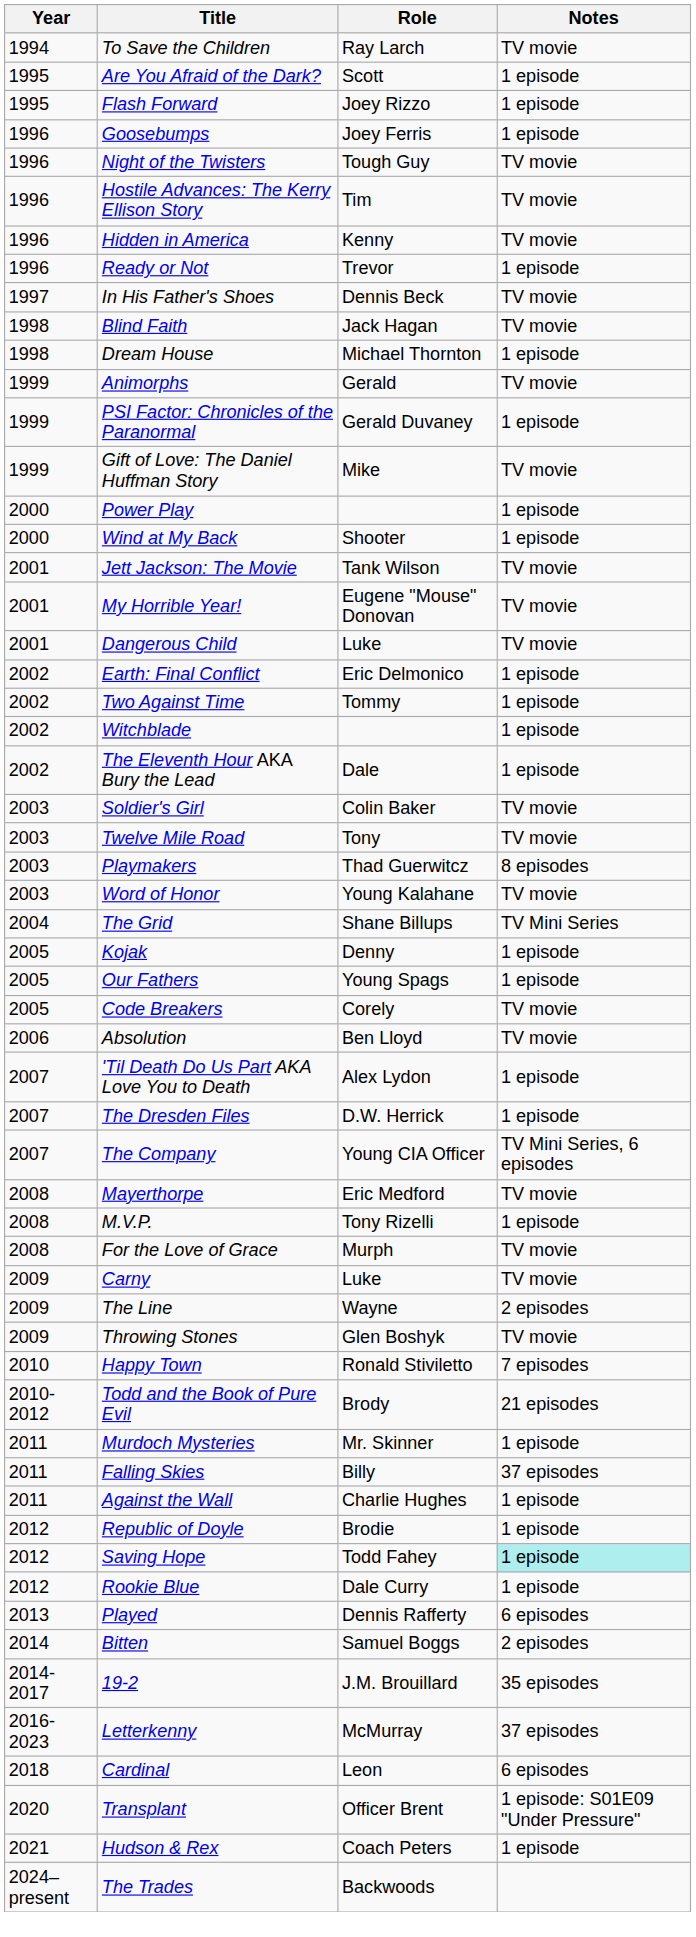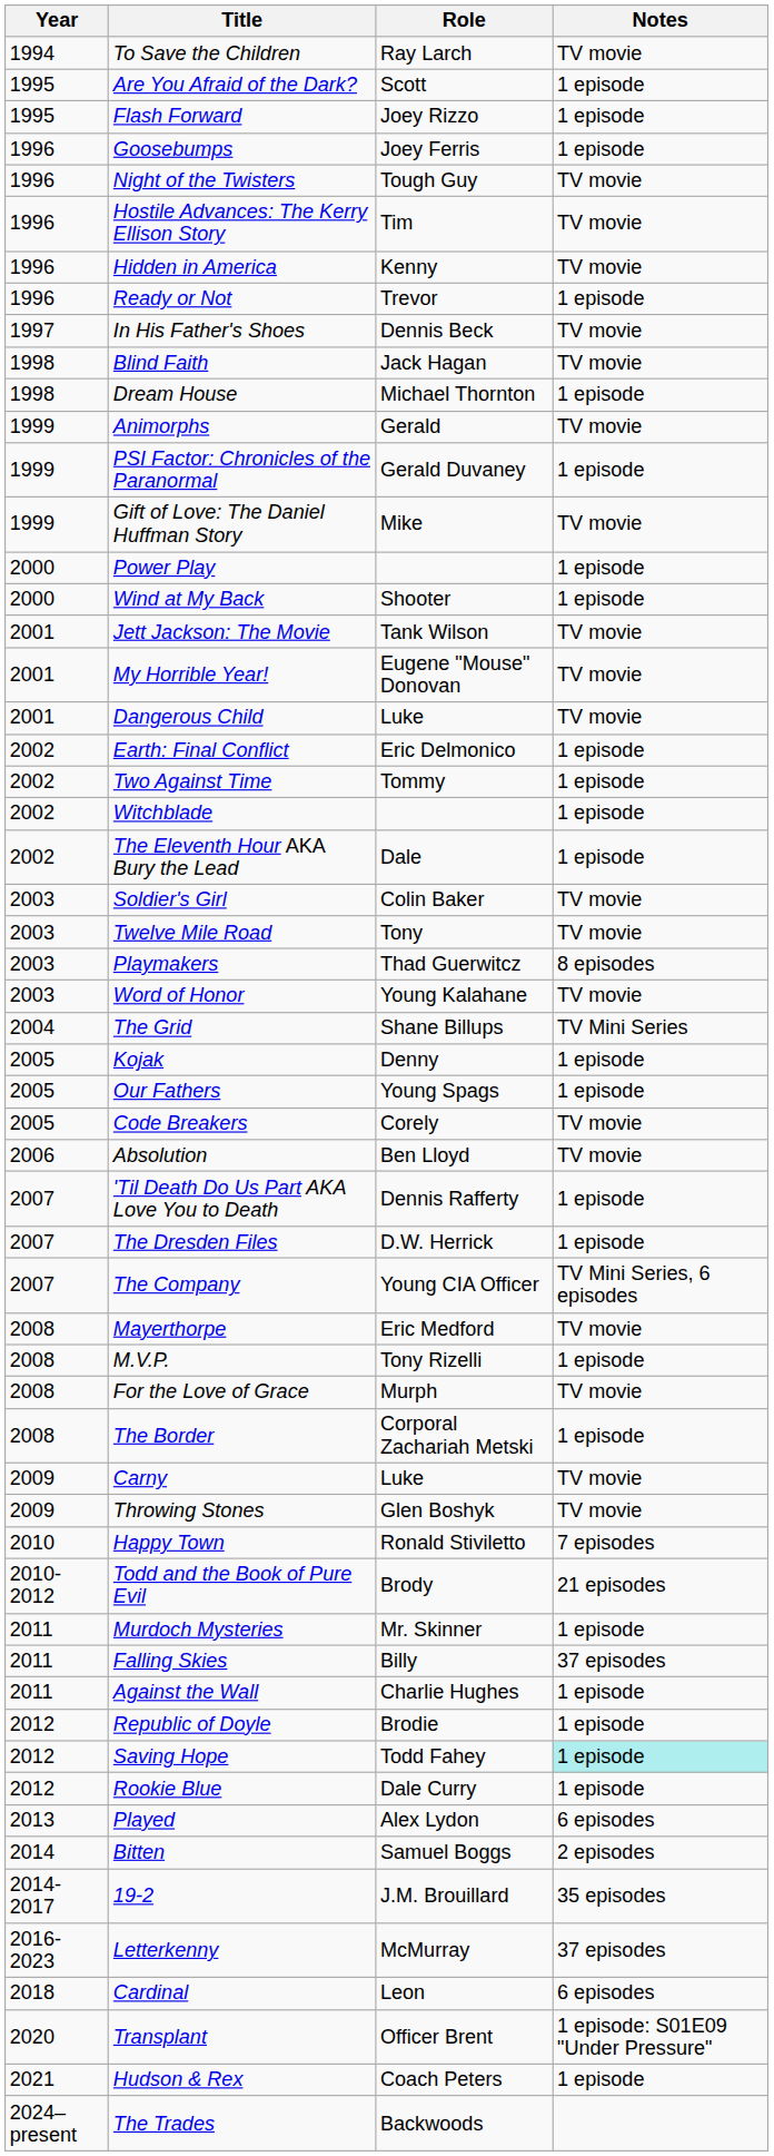'Til Death Do Us Part AKA Love You to Death | Role: Alex Lydon -> Dennis Rafferty
+ row: 2008 | The Border | Corporal Zachariah Metski | 1 episode
- row: 2009 | The Line | Wayne | 2 episodes
Played | Role: Dennis Rafferty -> Alex Lydon
